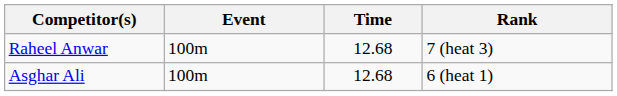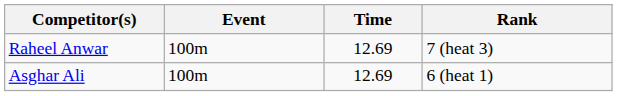Raheel Anwar | Time: 12.68 -> 12.69
Asghar Ali | Time: 12.68 -> 12.69
